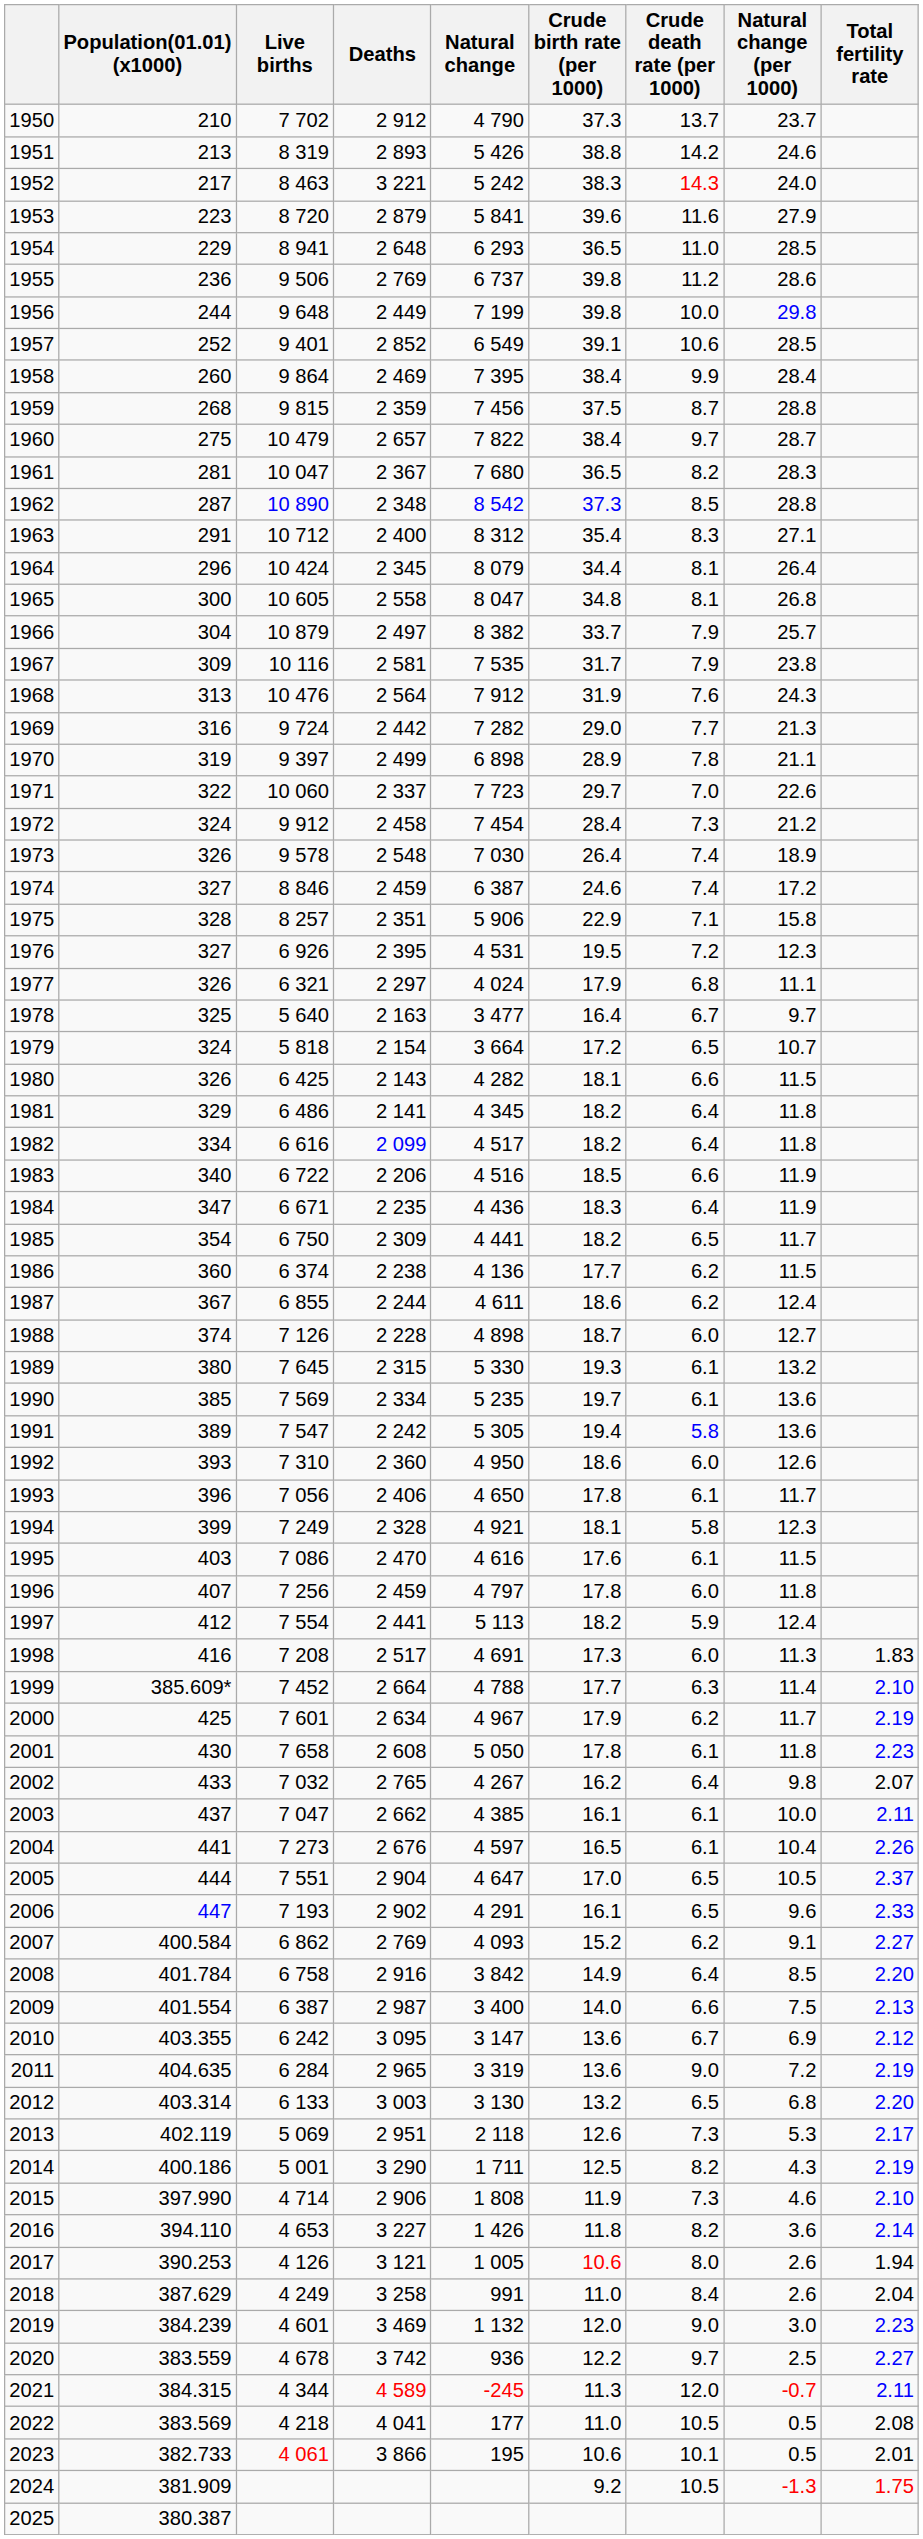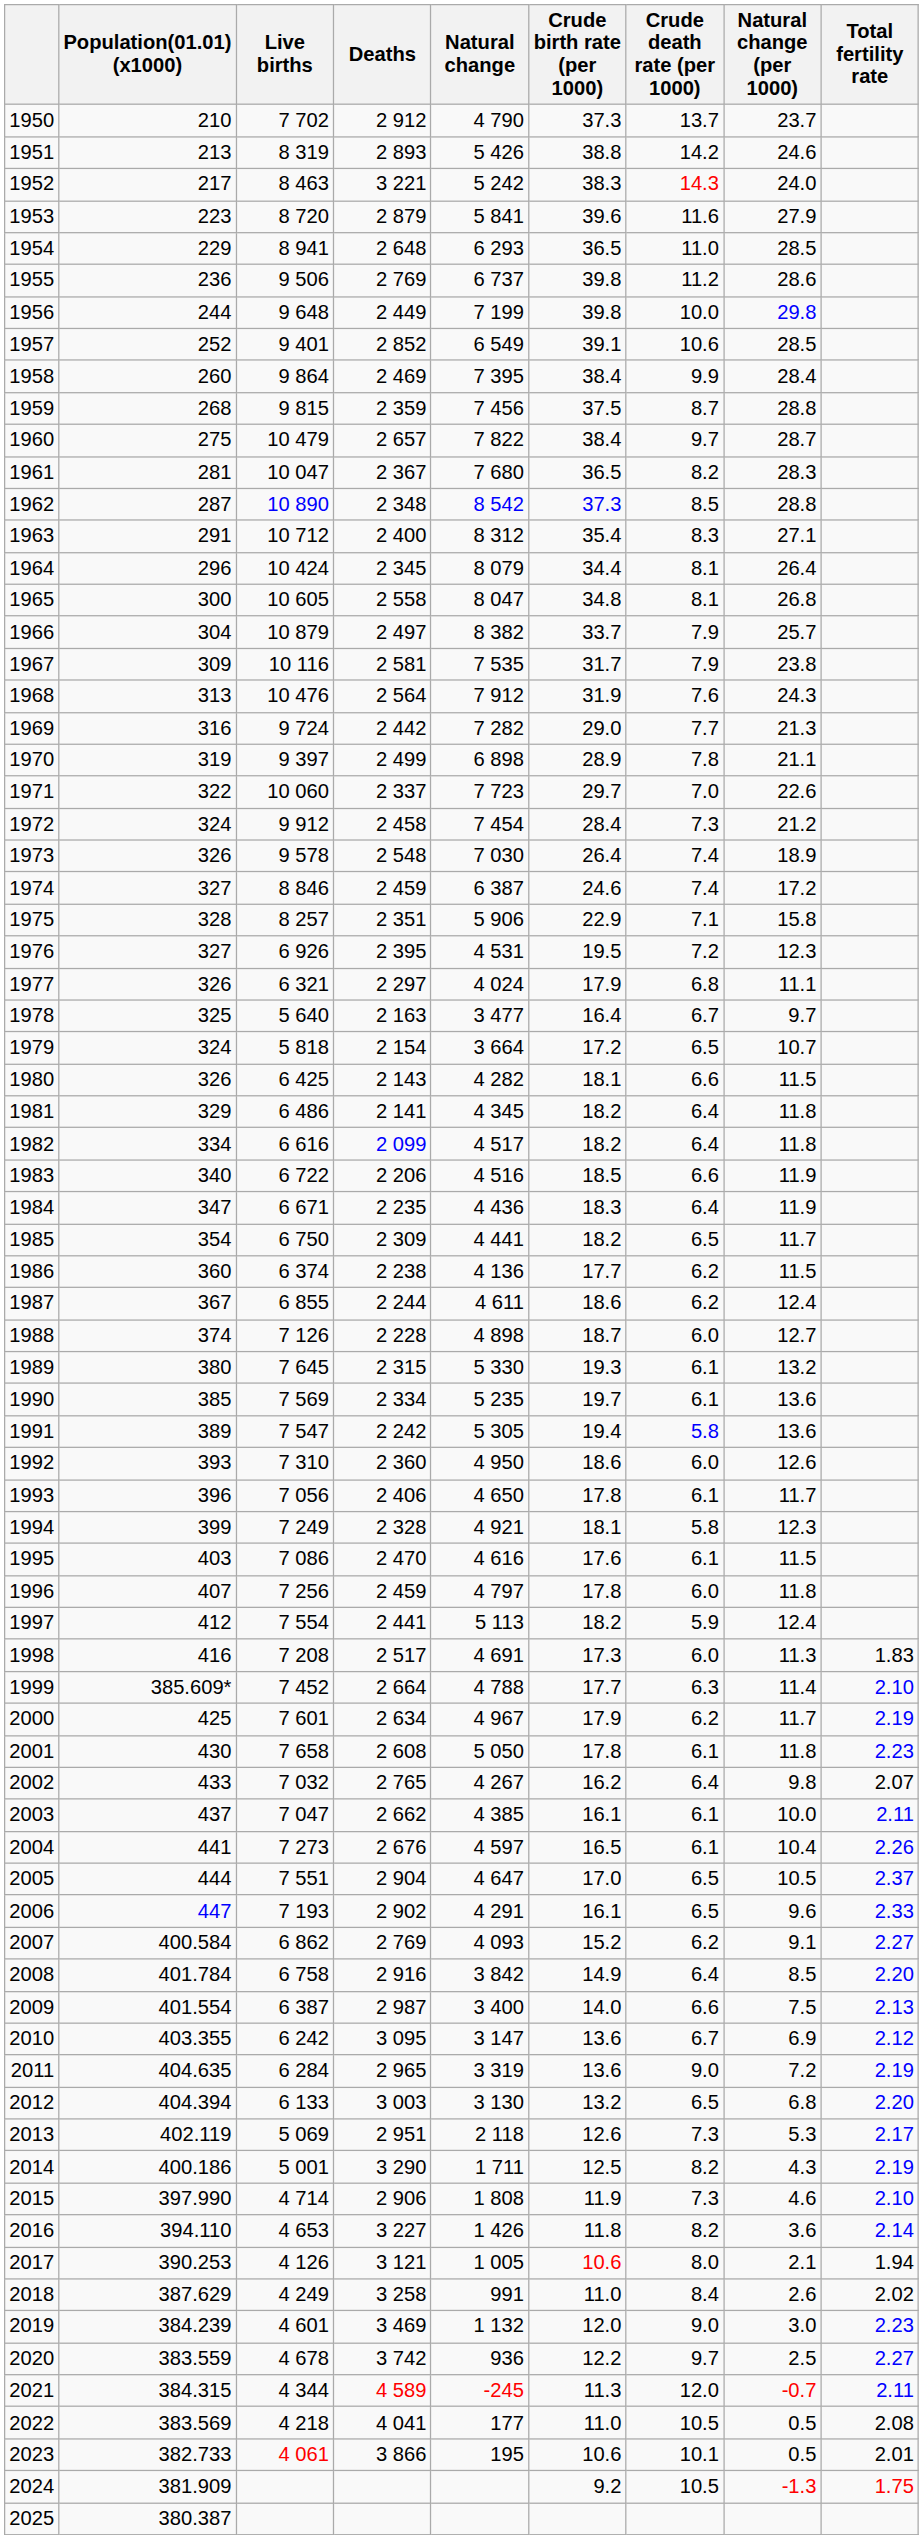2012 | Population(01.01) (x1000): 403.314 -> 404.394
2017 | Natural change (per 1000): 2.6 -> 2.1
2018 | Total fertility rate: 2.04 -> 2.02
